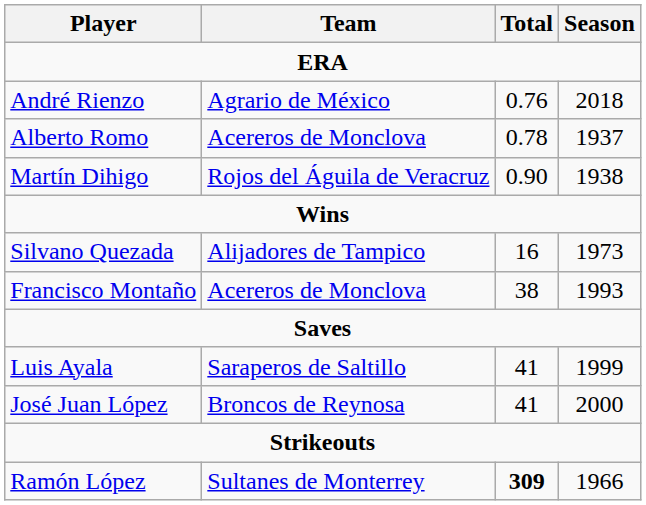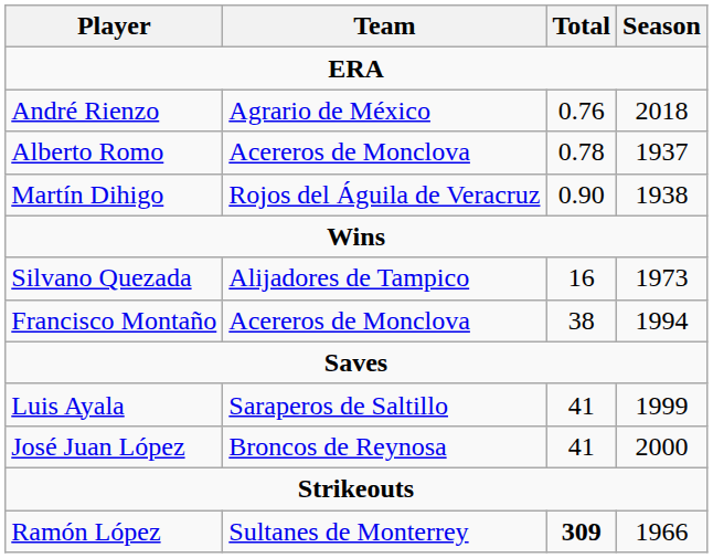Francisco Montaño | Season: 1993 -> 1994
